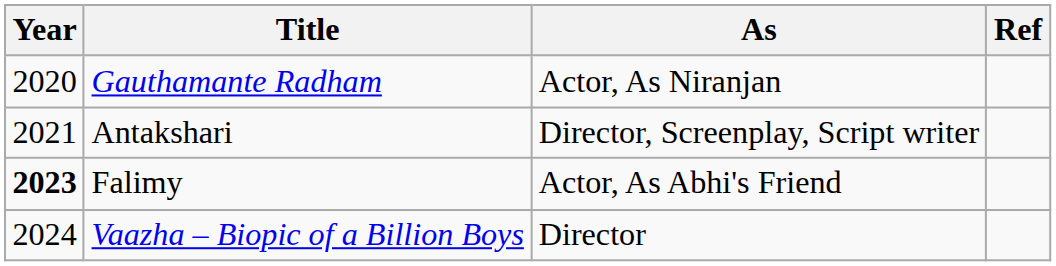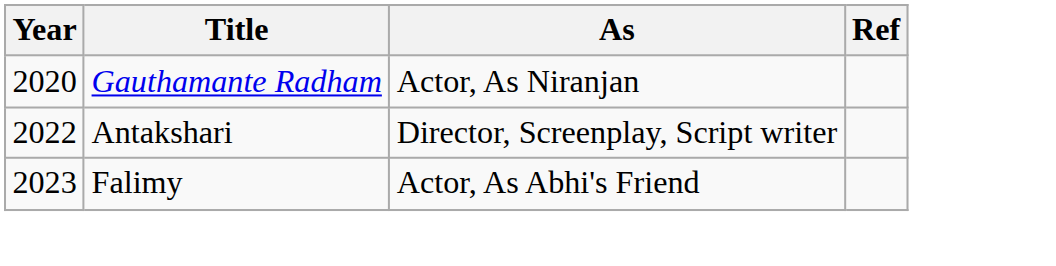Antakshari | Year: 2021 -> 2022
Falimy | Year: bold -> normal
- row: 2024 | Vaazha – Biopic of a Billion Boys | Director
